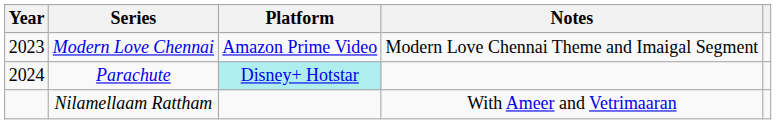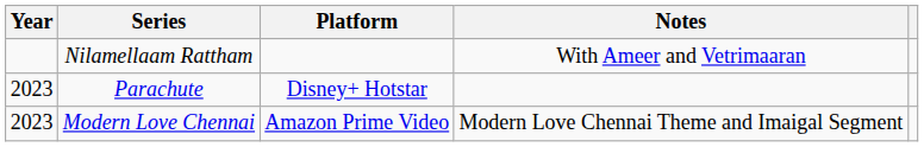rows swapped: Modern Love Chennai <-> Nilamellaam Rattham
Parachute | Year: 2024 -> 2023
Parachute | Platform: paleturquoise background -> no background
